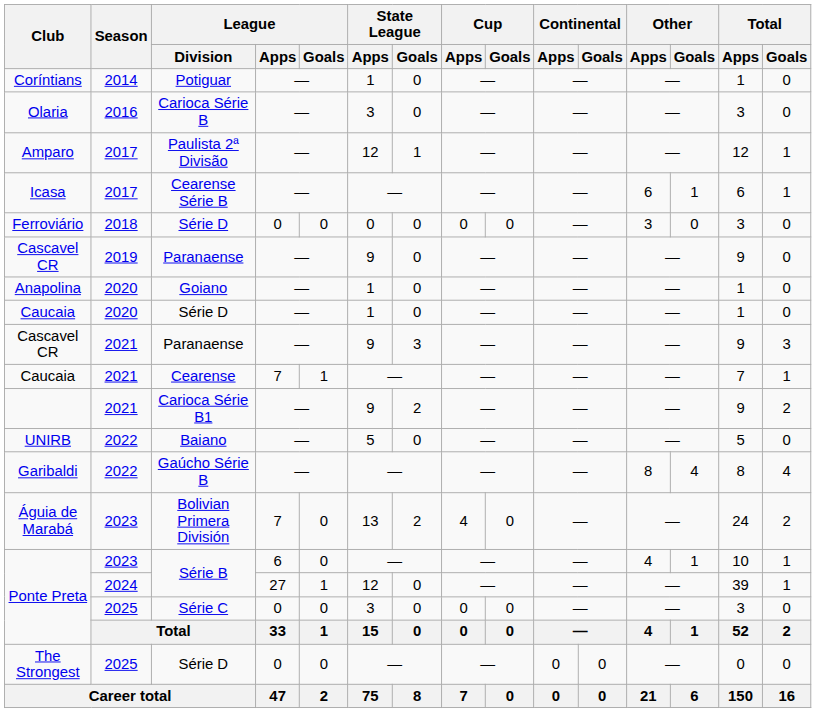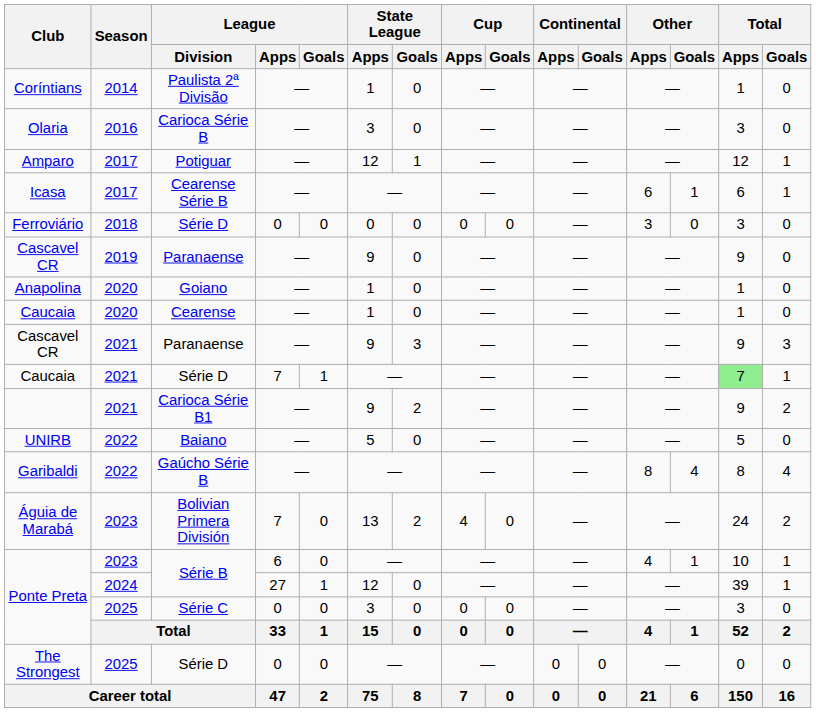Coríntians | League / Division: Potiguar -> Paulista 2ª Divisão
Amparo | League / Division: Paulista 2ª Divisão -> Potiguar
Caucaia / 2020 | League / Division: Série D -> Cearense
Caucaia / 2021 | League / Division: Cearense -> Série D
Caucaia / 2021 | Total / Apps: no background -> lightgreen background
